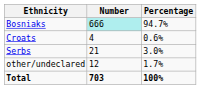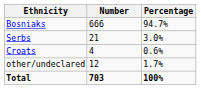Bosniaks | Number: paleturquoise background -> no background
rows swapped: Serbs <-> Croats
